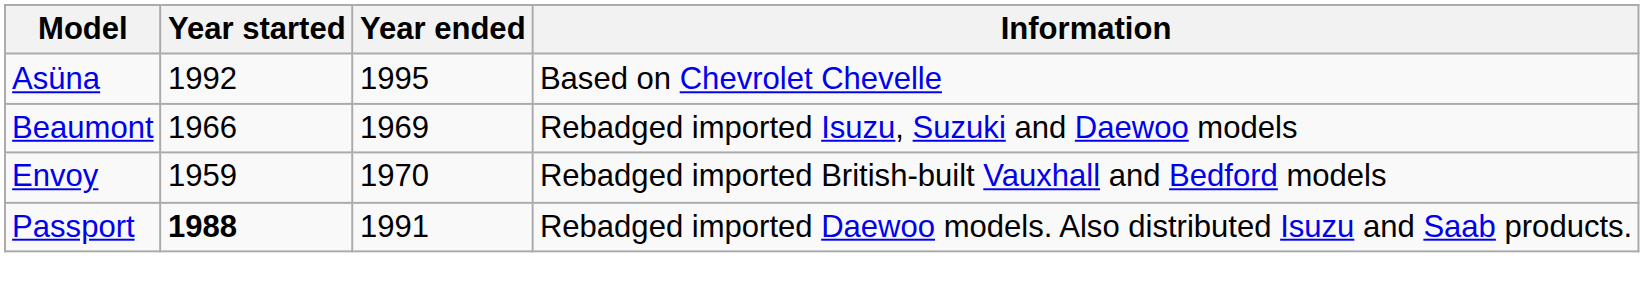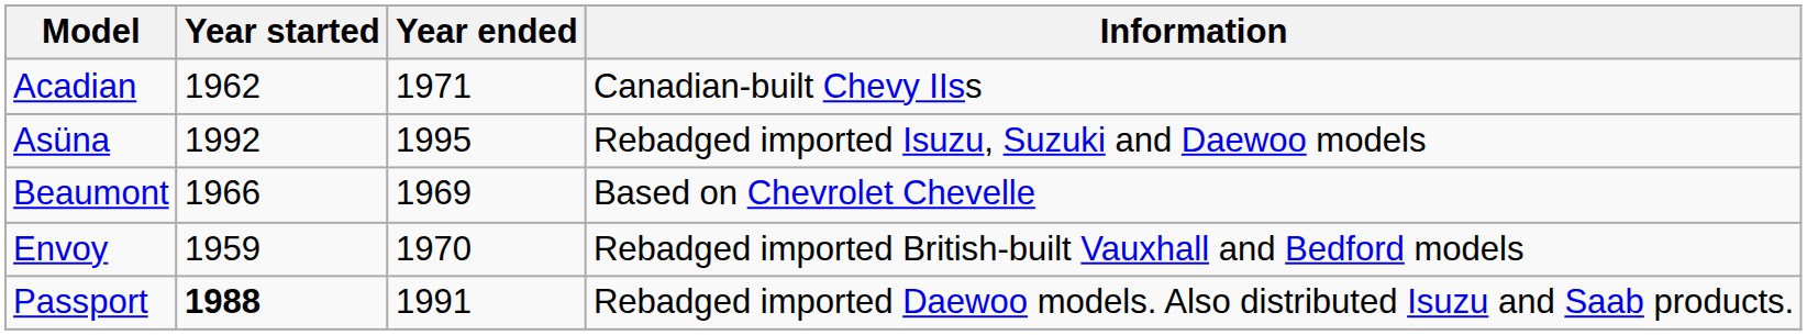+ row: Acadian | 1962 | 1971 | Canadian-built Chevy IIss
Asüna | Information: Based on Chevrolet Chevelle -> Rebadged imported Isuzu, Suzuki and Daewoo models
Beaumont | Information: Rebadged imported Isuzu, Suzuki and Daewoo models -> Based on Chevrolet Chevelle
